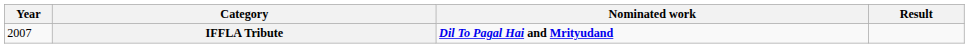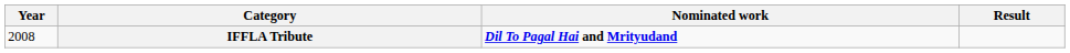IFFLA Tribute | Year: 2007 -> 2008
